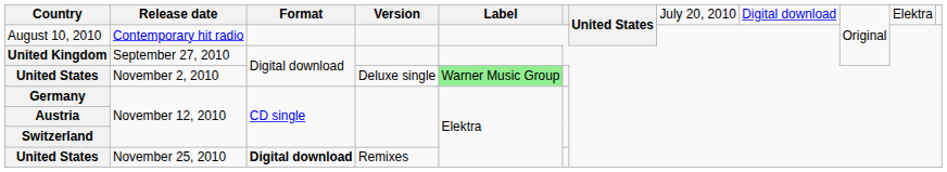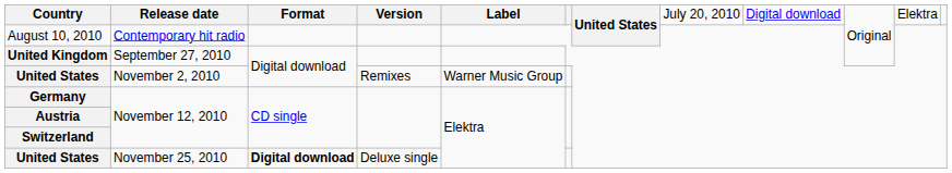November 2, 2010 | column 4: Deluxe single -> Remixes
November 2, 2010 | column 5: lightgreen background -> no background
November 25, 2010 | column 4: Remixes -> Deluxe single
